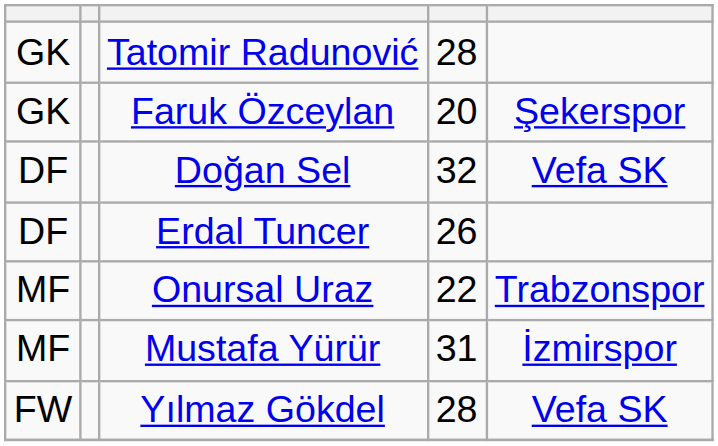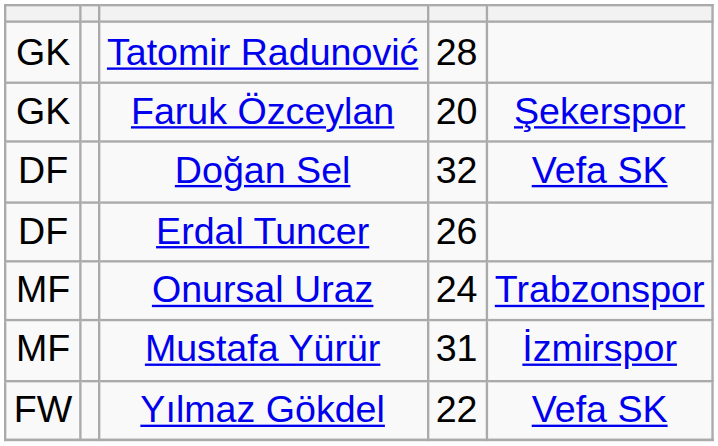Onursal Uraz | column 4: 22 -> 24
Yılmaz Gökdel | column 4: 28 -> 22
